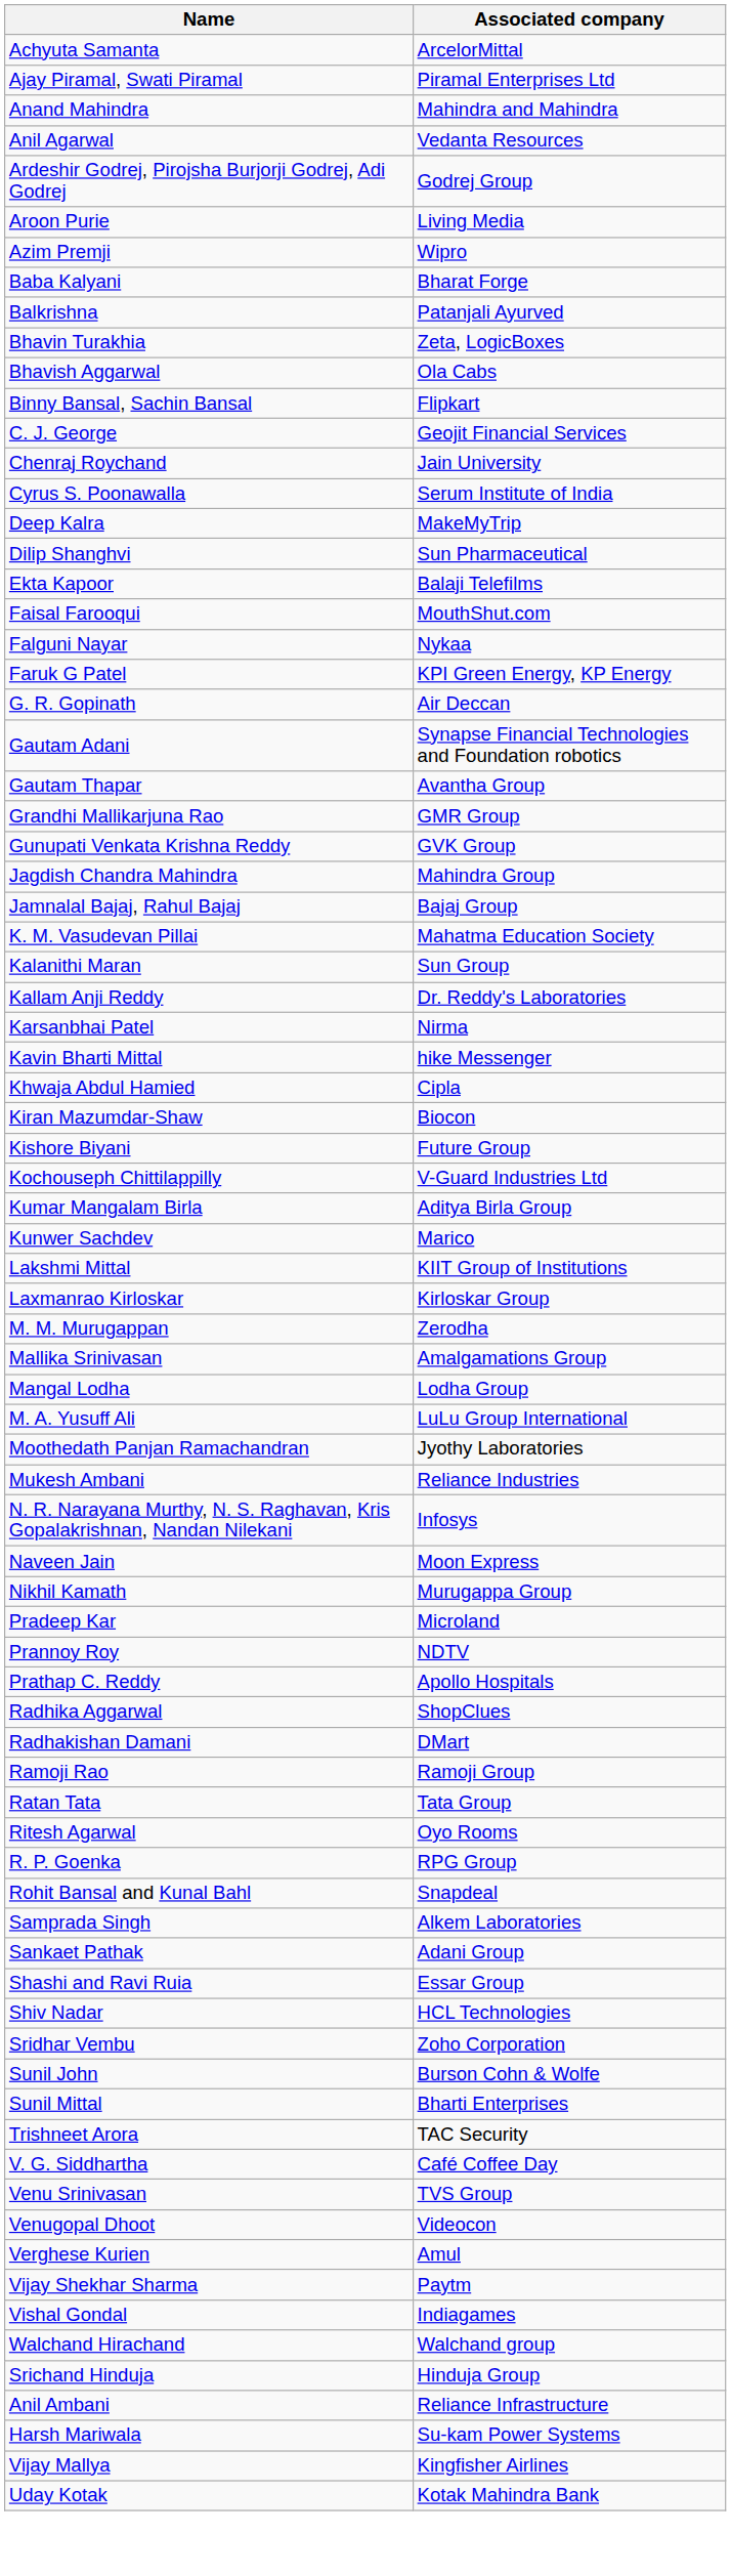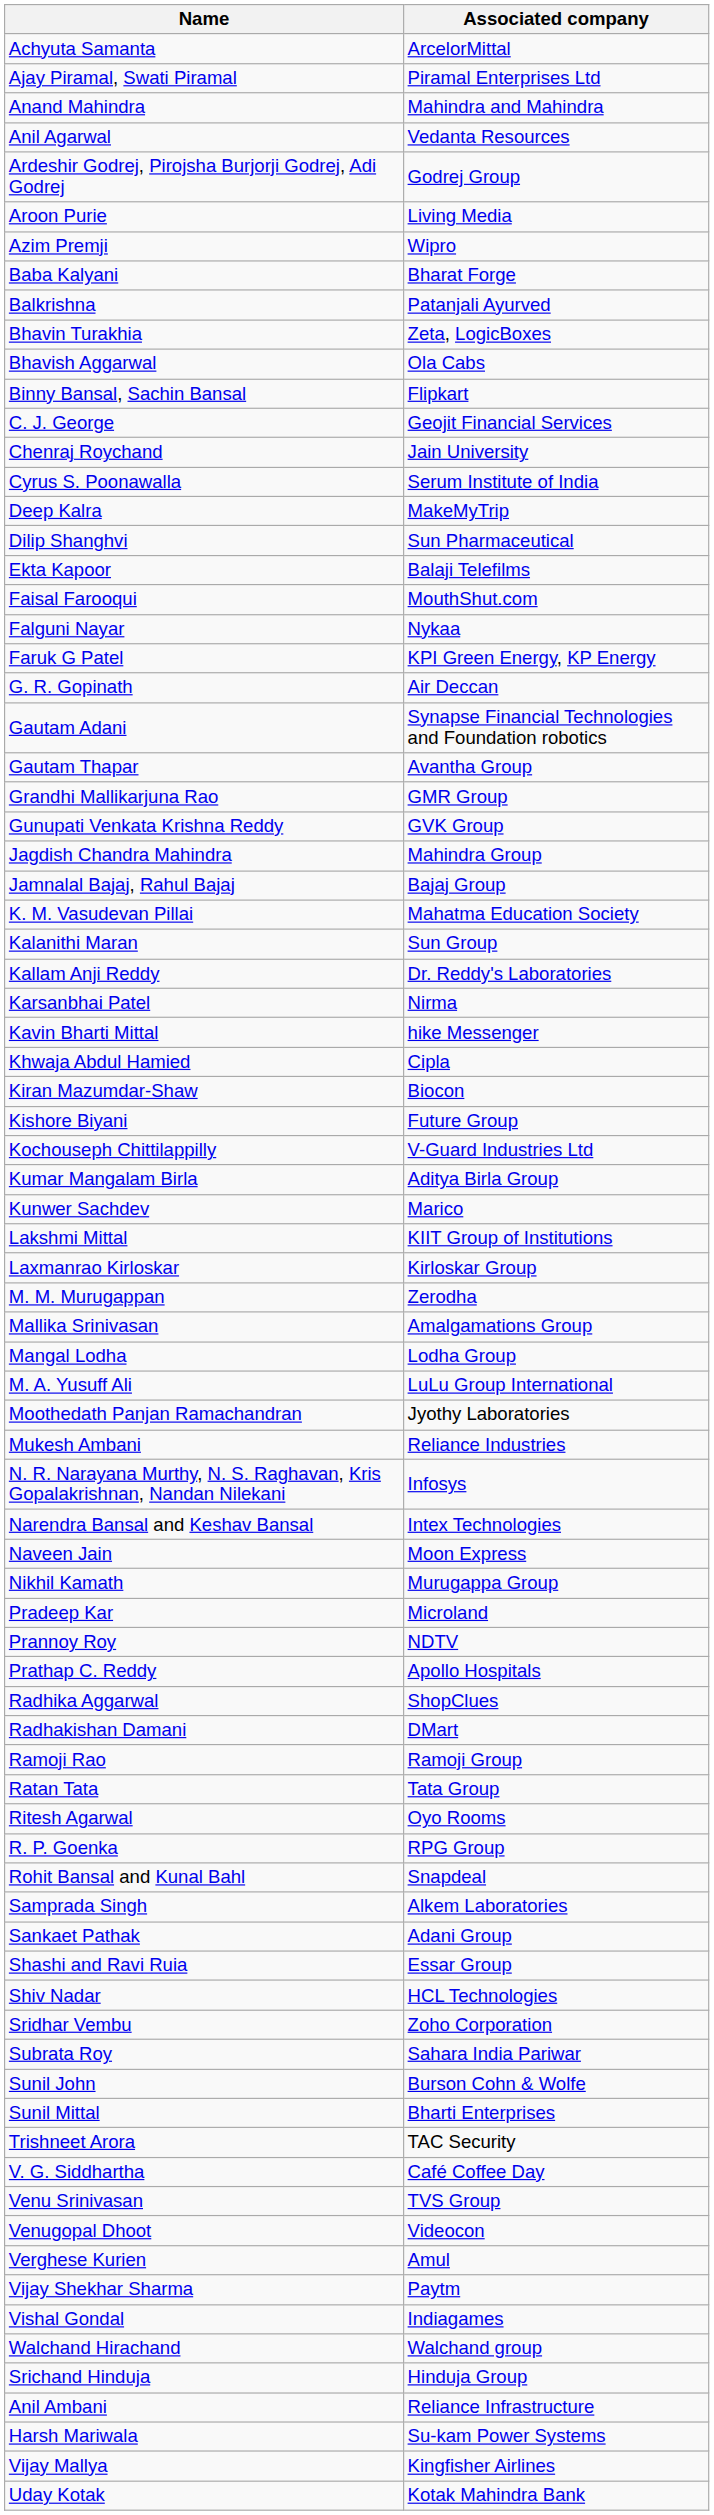+ row: Narendra Bansal and Keshav Bansal | Intex Technologies
+ row: Subrata Roy | Sahara India Pariwar
